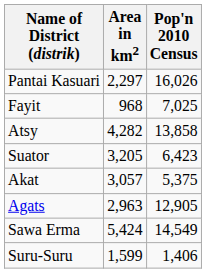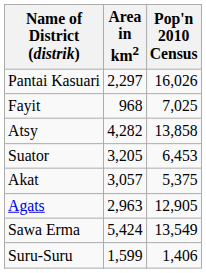Suator | Pop'n 2010 Census: 6,423 -> 6,453
Sawa Erma | Pop'n 2010 Census: 14,549 -> 13,549
